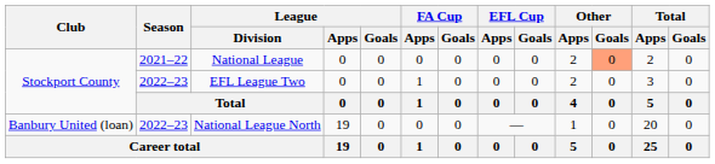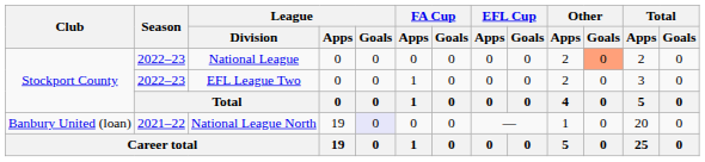National League | Season: 2021–22 -> 2022–23
National League North | Season: 2022–23 -> 2021–22
National League North | League / Goals: no background -> lavender background
